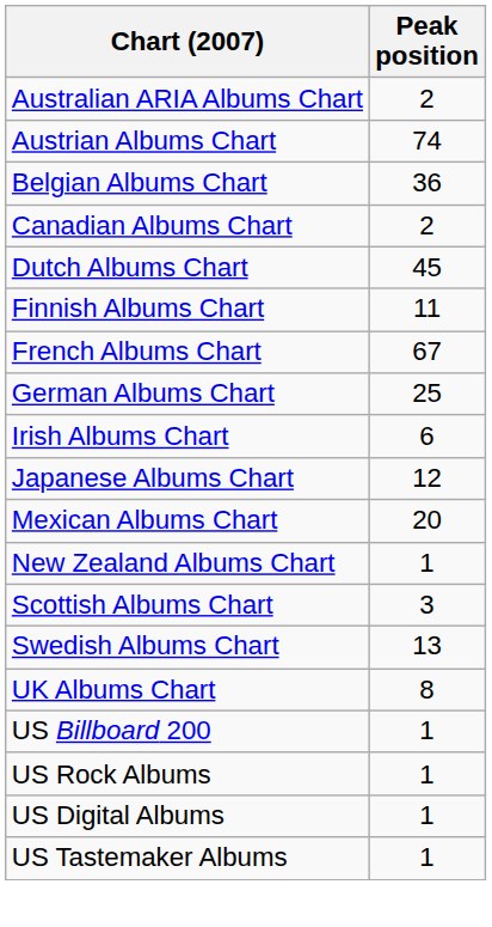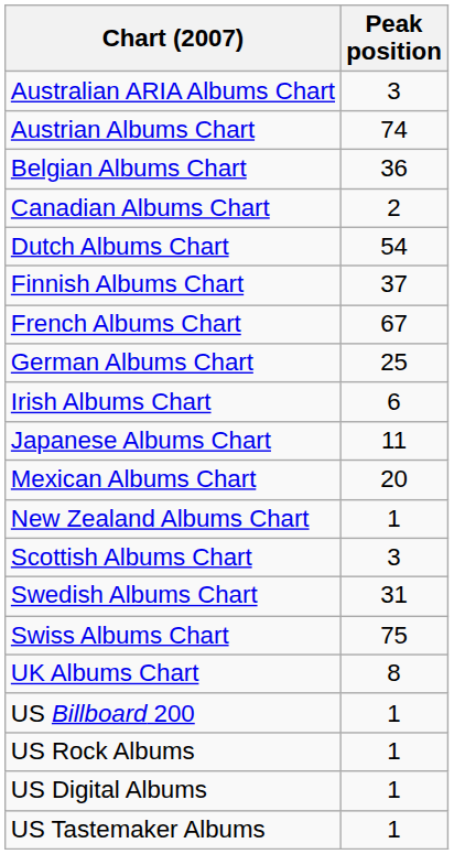Australian ARIA Albums Chart | Peak position: 2 -> 3
Dutch Albums Chart | Peak position: 45 -> 54
Finnish Albums Chart | Peak position: 11 -> 37
Japanese Albums Chart | Peak position: 12 -> 11
Swedish Albums Chart | Peak position: 13 -> 31
+ row: Swiss Albums Chart | 75
